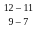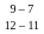rows swapped: 12 – 11 <-> 9 – 7
